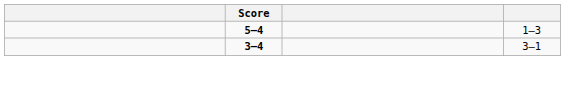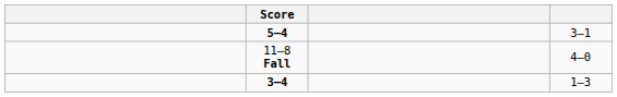5–4 | column 4: 1–3 -> 3–1
+ row: 11–8 Fall | 4–0
3–4 | column 4: 3–1 -> 1–3
